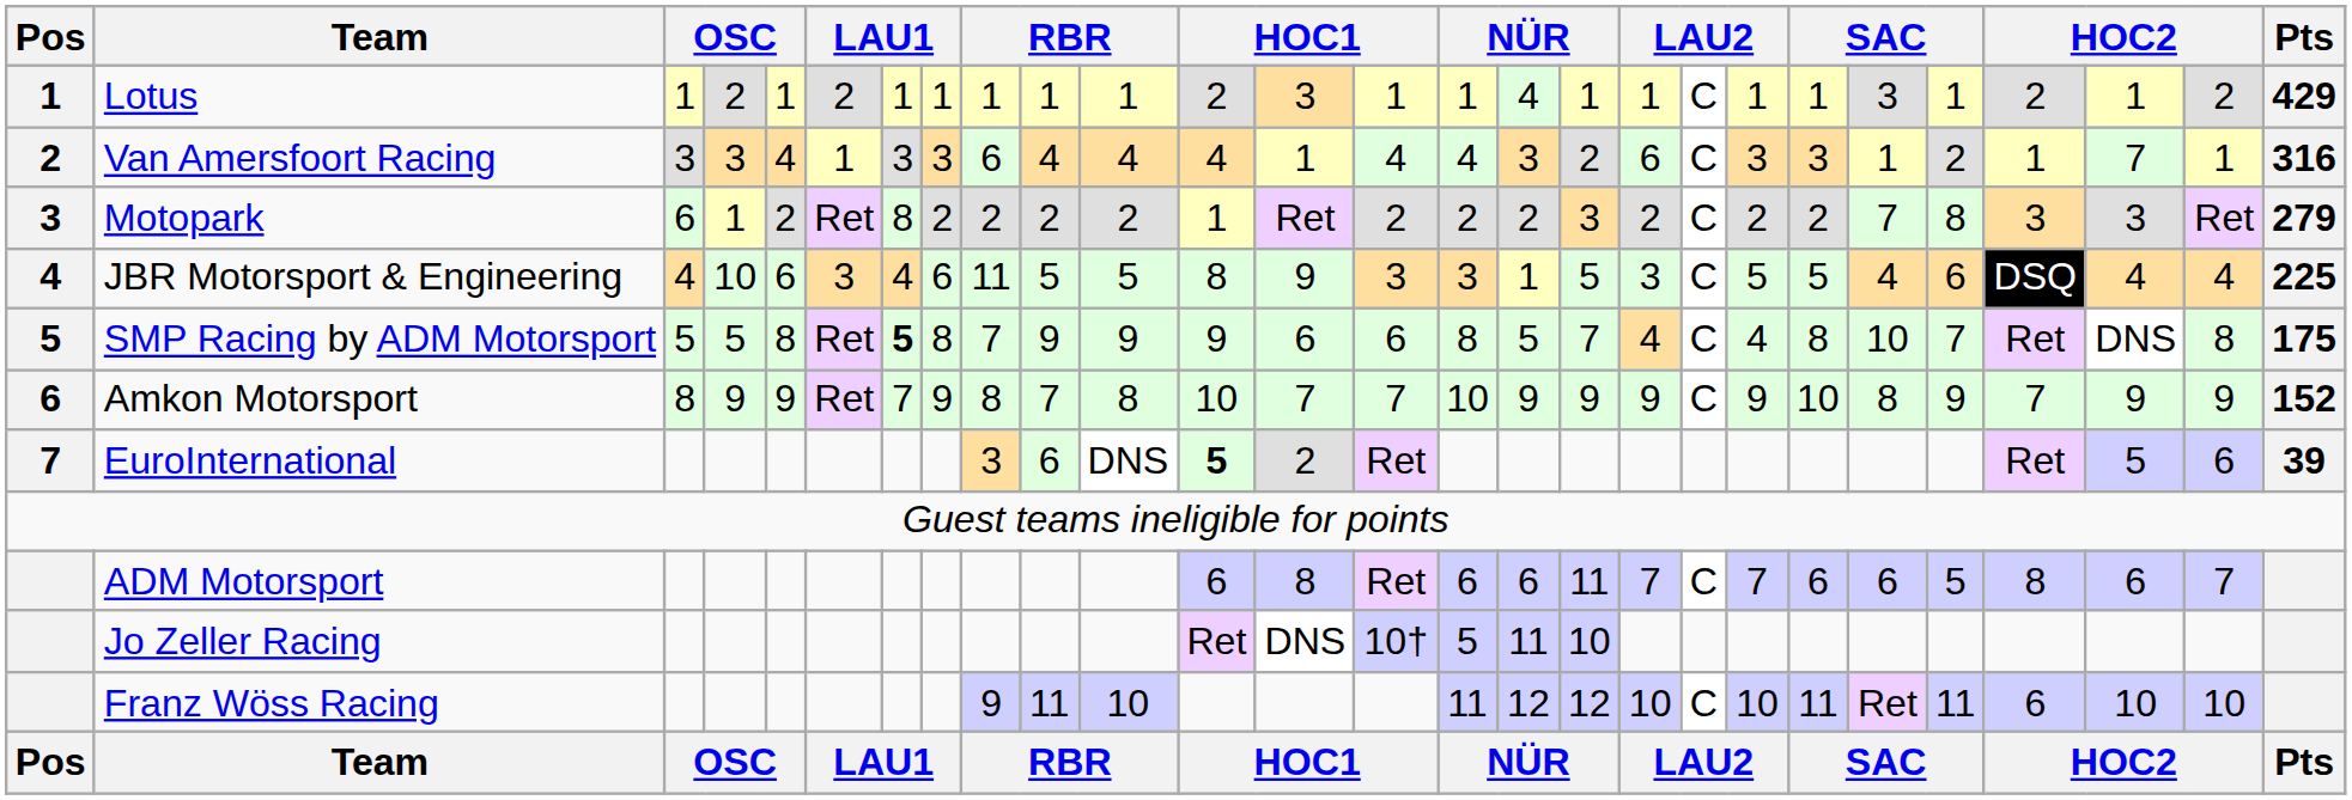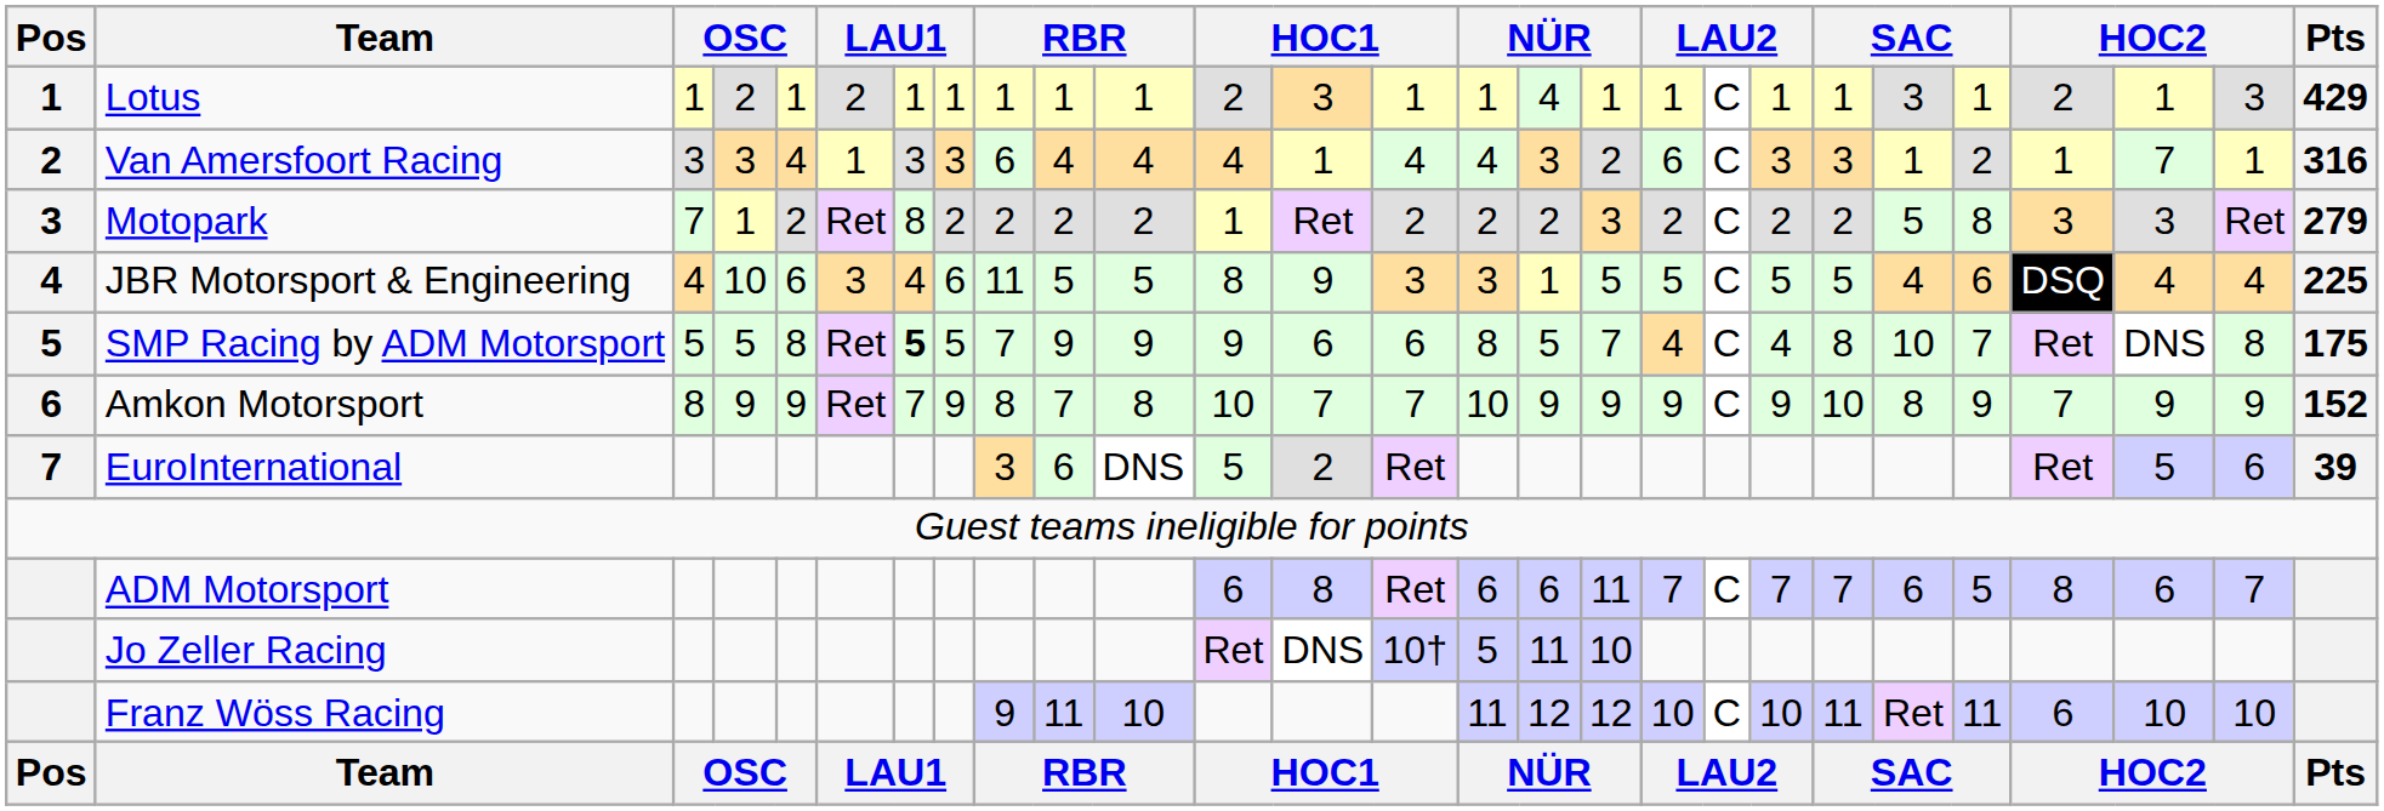Lotus | column 26: 2 -> 3
Motopark | column 3: 6 -> 7
Motopark | column 22: 7 -> 5
JBR Motorsport & Engineering | column 18: 3 -> 5
SMP Racing by ADM Motorsport | column 8: 8 -> 5
EuroInternational | column 12: bold -> normal
ADM Motorsport | column 21: 6 -> 7
